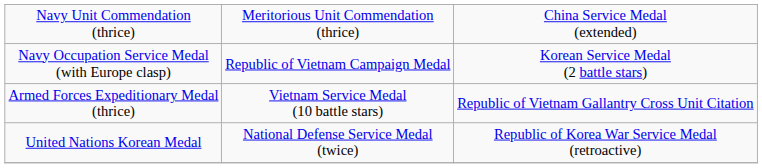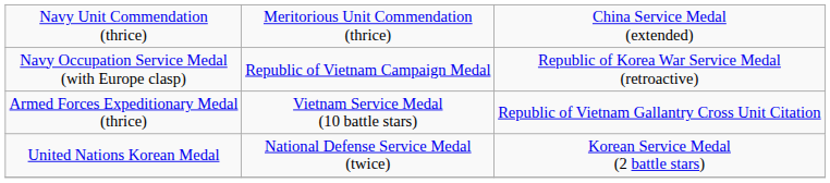Navy Occupation Service Medal (with Europe clasp) | column 3: Korean Service Medal (2 battle stars) -> Republic of Korea War Service Medal (retroactive)
United Nations Korean Medal | column 3: Republic of Korea War Service Medal (retroactive) -> Korean Service Medal (2 battle stars)
